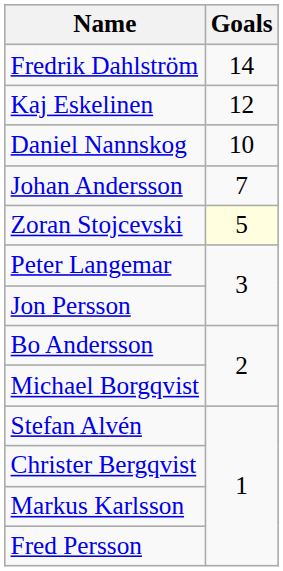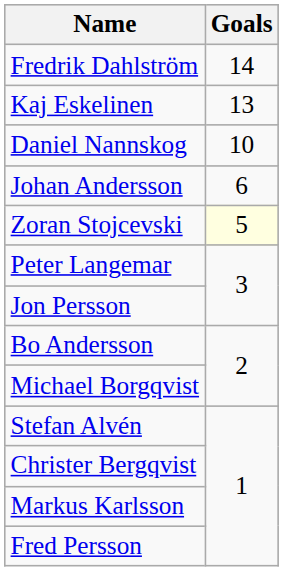Kaj Eskelinen | Goals: 12 -> 13
Johan Andersson | Goals: 7 -> 6
